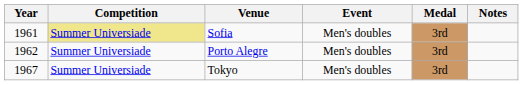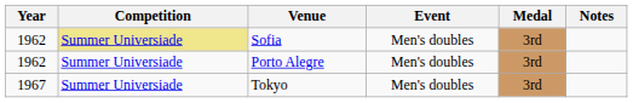Sofia | Year: 1961 -> 1962
